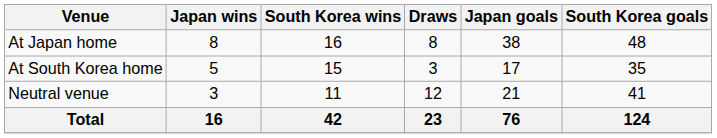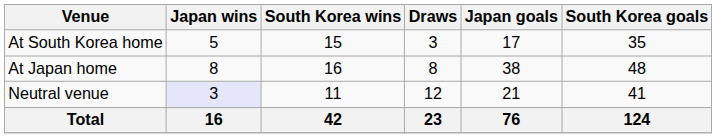rows swapped: At Japan home <-> At South Korea home
Neutral venue | Japan wins: no background -> lavender background
